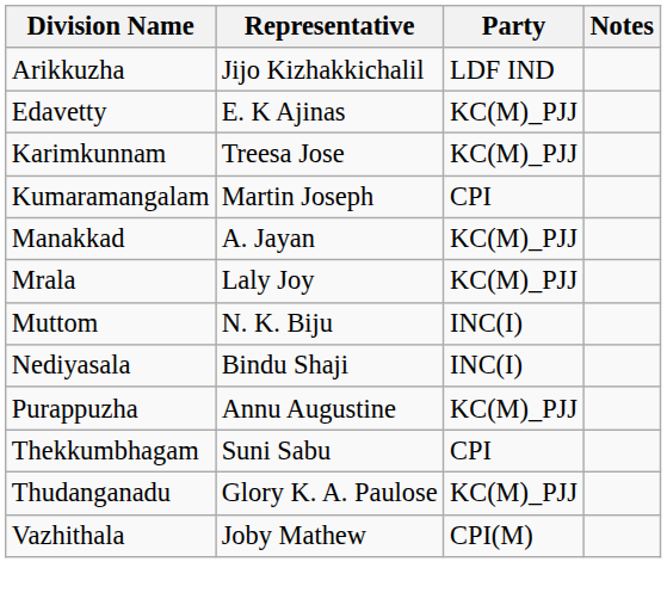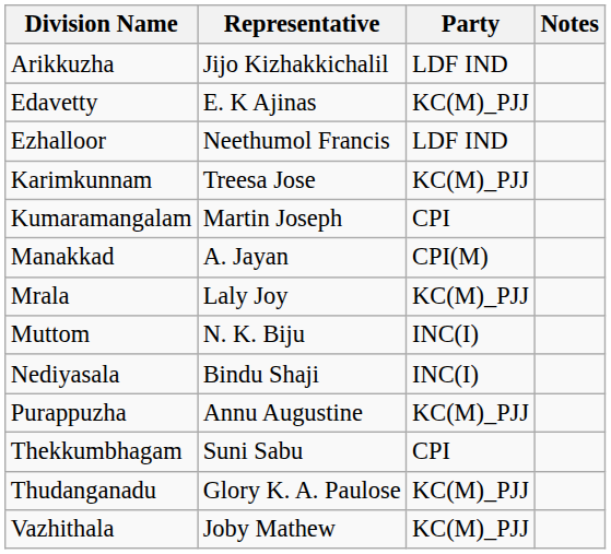+ row: Ezhalloor | Neethumol Francis | LDF IND
Manakkad | Party: KC(M)_PJJ -> CPI(M)
Vazhithala | Party: CPI(M) -> KC(M)_PJJ
